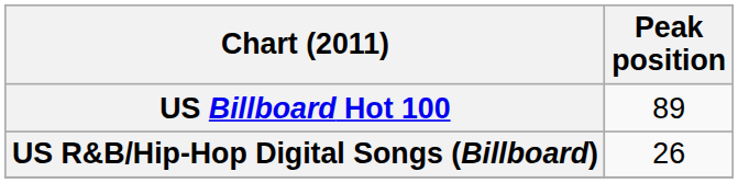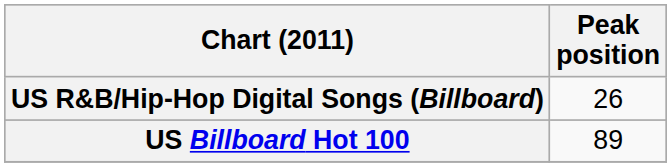rows swapped: US Billboard Hot 100 <-> US R&B/Hip-Hop Digital Songs (Billboard)
